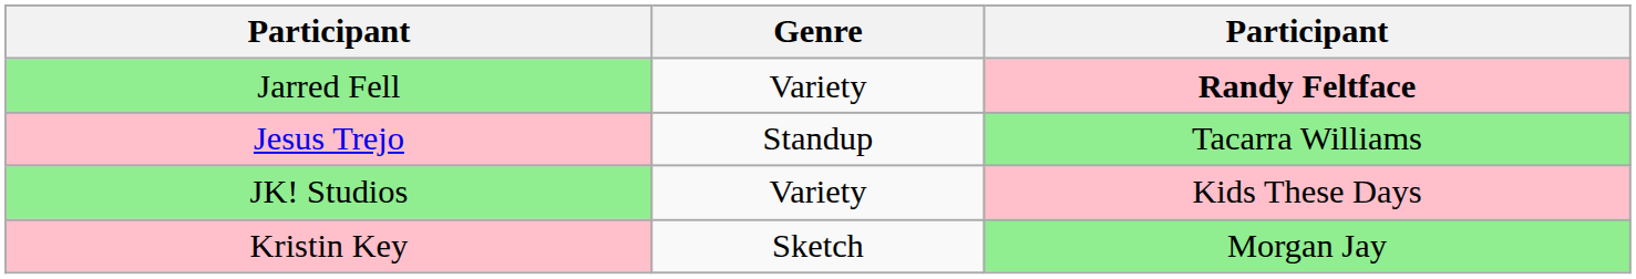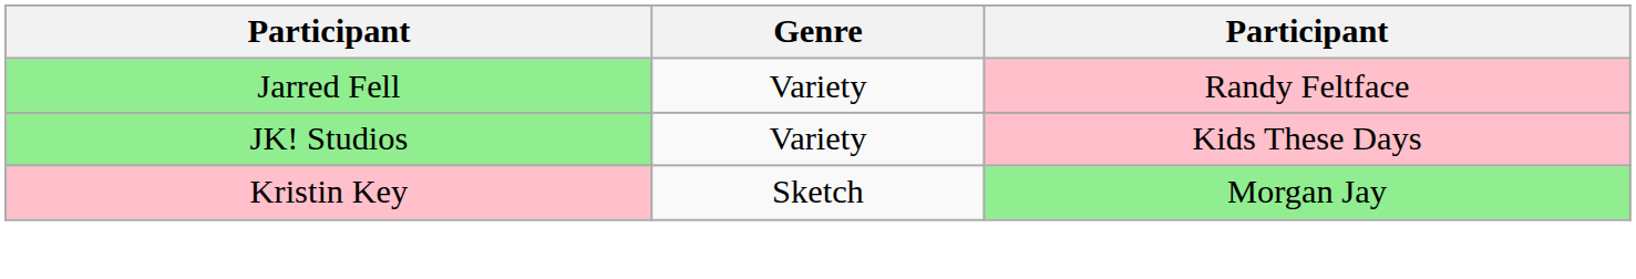Jarred Fell | column 3: bold -> normal
- row: Jesus Trejo | Standup | Tacarra Williams
